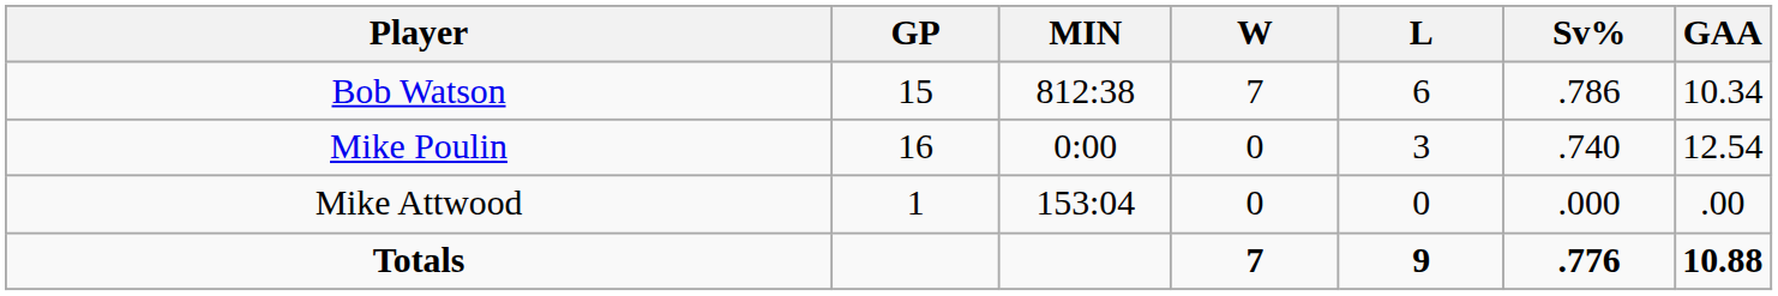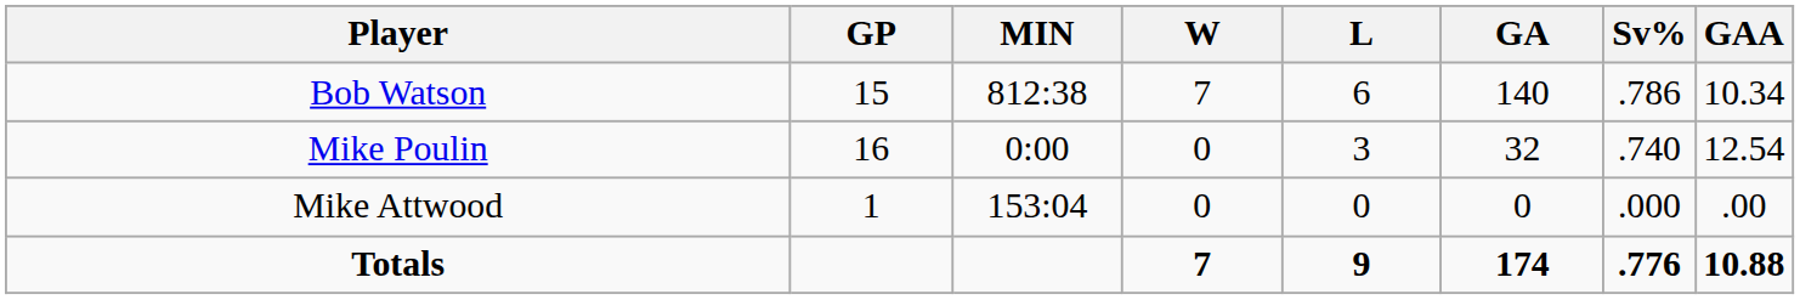+ column: GA | 140 | 32 | 0 | 174
